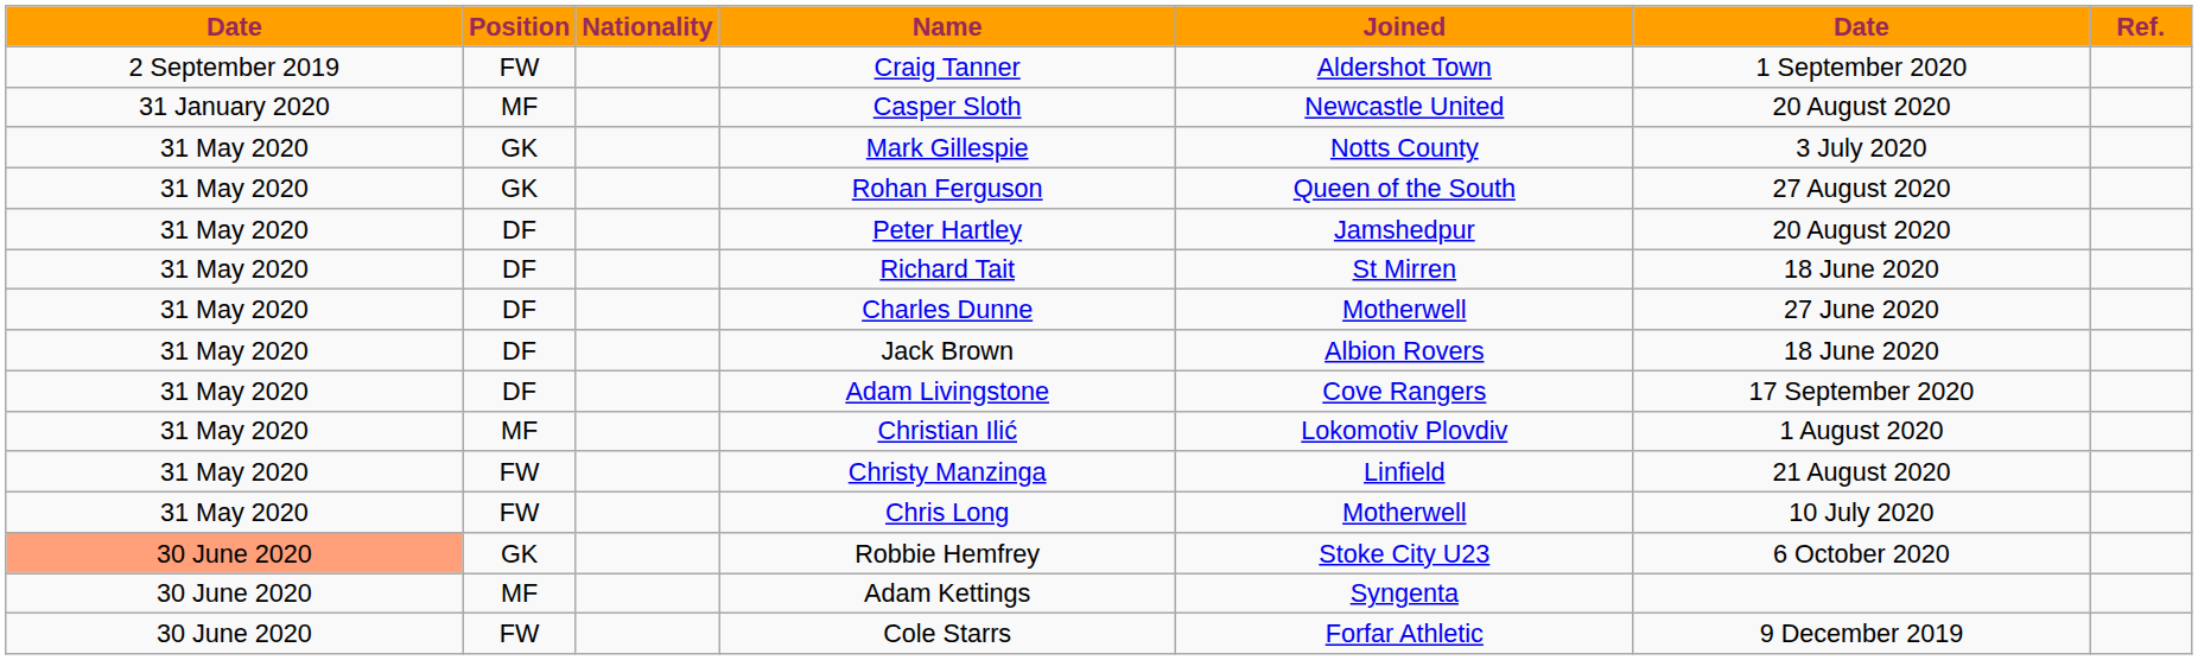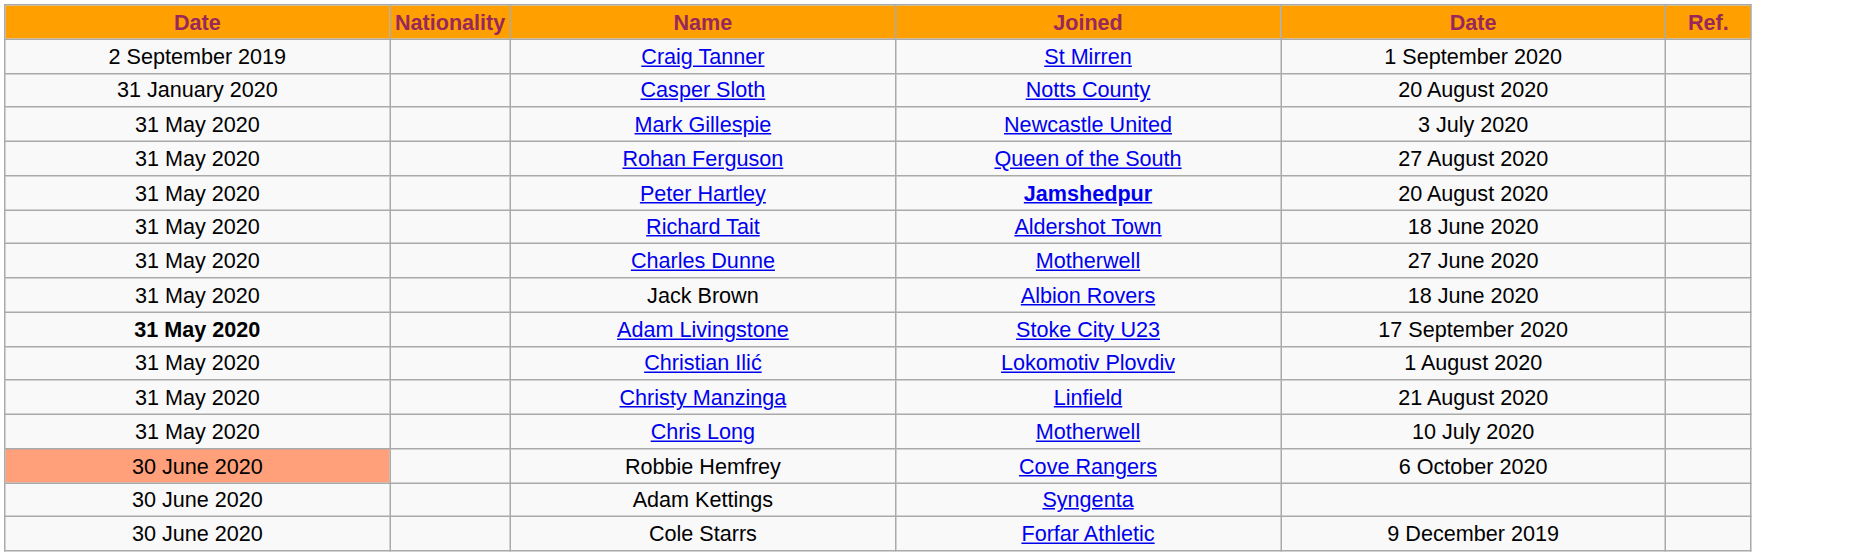- column: Position | FW | MF | GK | GK | DF | DF | DF | DF | DF | MF | FW | FW | GK | MF | FW
Craig Tanner | Joined: Aldershot Town -> St Mirren
Casper Sloth | Joined: Newcastle United -> Notts County
Mark Gillespie | Joined: Notts County -> Newcastle United
Peter Hartley | Joined: normal -> bold
Richard Tait | Joined: St Mirren -> Aldershot Town
Adam Livingstone | column 1: normal -> bold
Adam Livingstone | Joined: Cove Rangers -> Stoke City U23
Robbie Hemfrey | Joined: Stoke City U23 -> Cove Rangers
